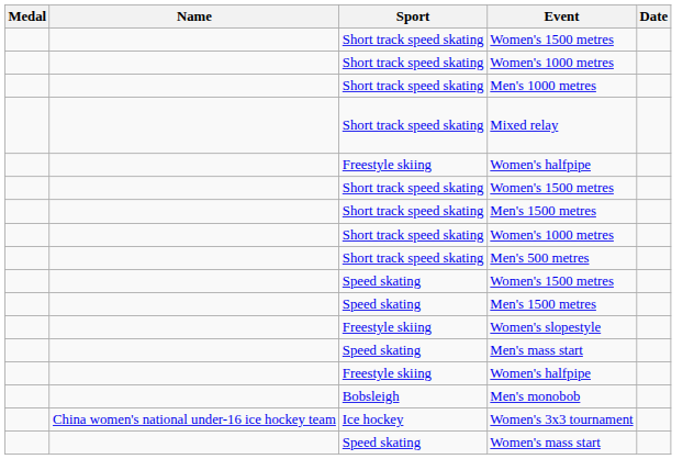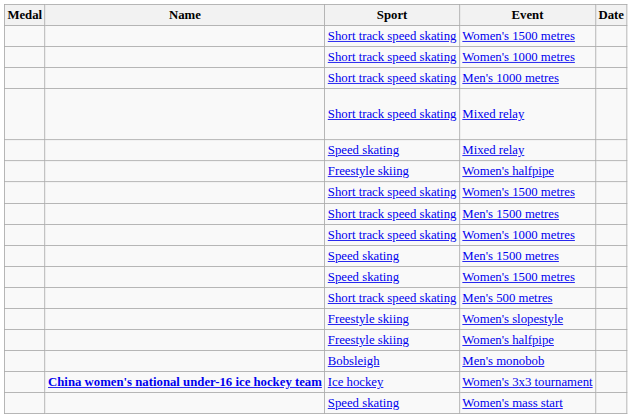+ row: Speed skating | Mixed relay
rows swapped: Men's 500 metres <-> Speed skating / Men's 1500 metres
- row: Speed skating | Men's mass start
Women's 3x3 tournament | Name: normal -> bold
